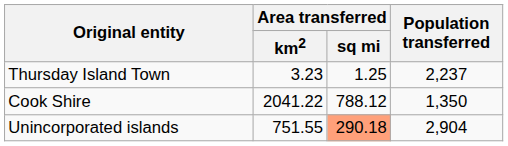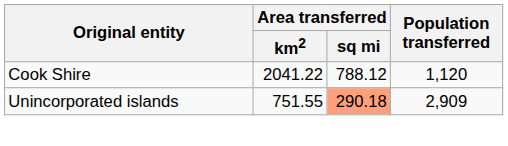- row: Thursday Island Town | 3.23 | 1.25 | 2,237
Cook Shire | Population transferred: 1,350 -> 1,120
Unincorporated islands | Population transferred: 2,904 -> 2,909
